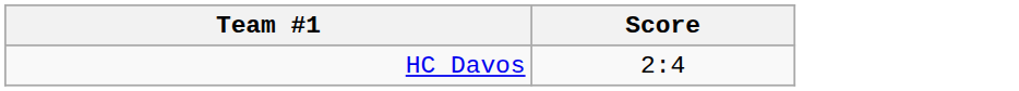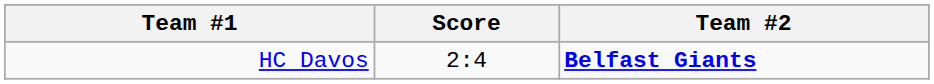+ column: Team #2 | Belfast Giants
